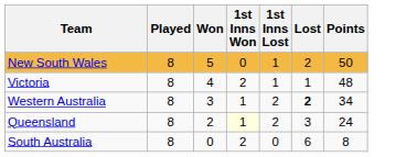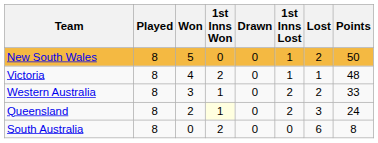+ column: Drawn | 0 | 0 | 0 | 0 | 0
Western Australia | Lost: bold -> normal
Western Australia | Points: 34 -> 33
